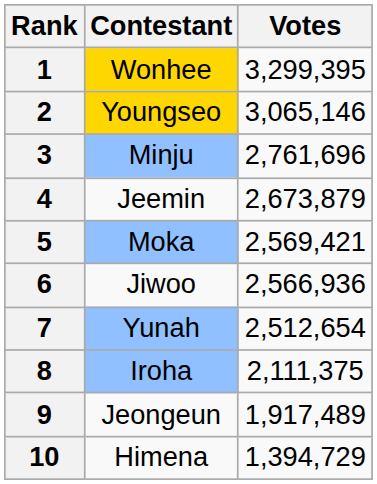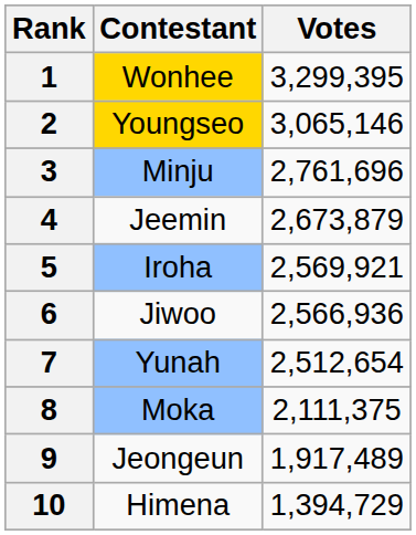5 | Contestant: Moka -> Iroha
5 | Votes: 2,569,421 -> 2,569,921
8 | Contestant: Iroha -> Moka
